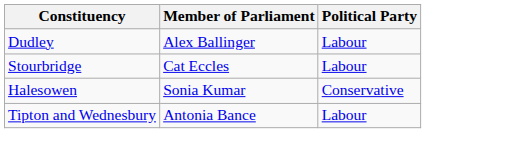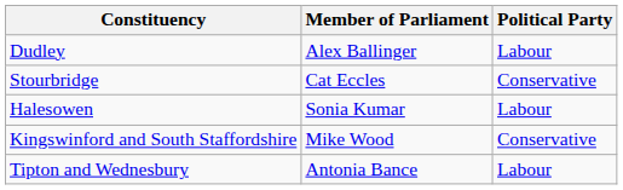Stourbridge | Political Party: Labour -> Conservative
Halesowen | Political Party: Conservative -> Labour
+ row: Kingswinford and South Staffordshire | Mike Wood | Conservative
